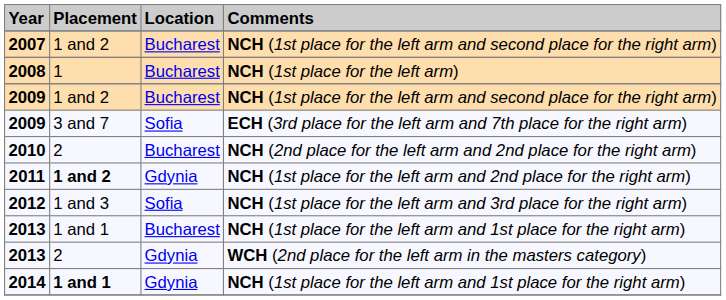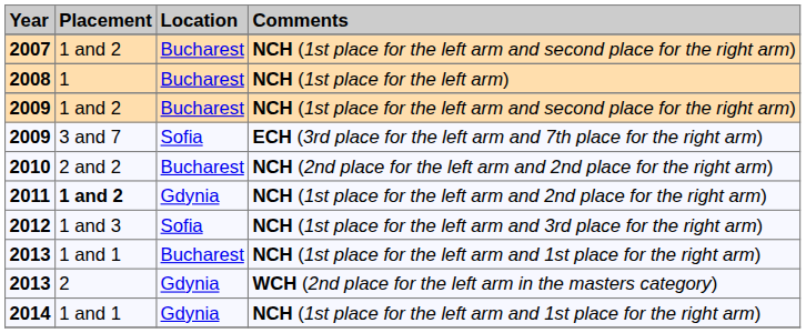2010 | Placement: 2 -> 2 and 2
2014 | Placement: bold -> normal
